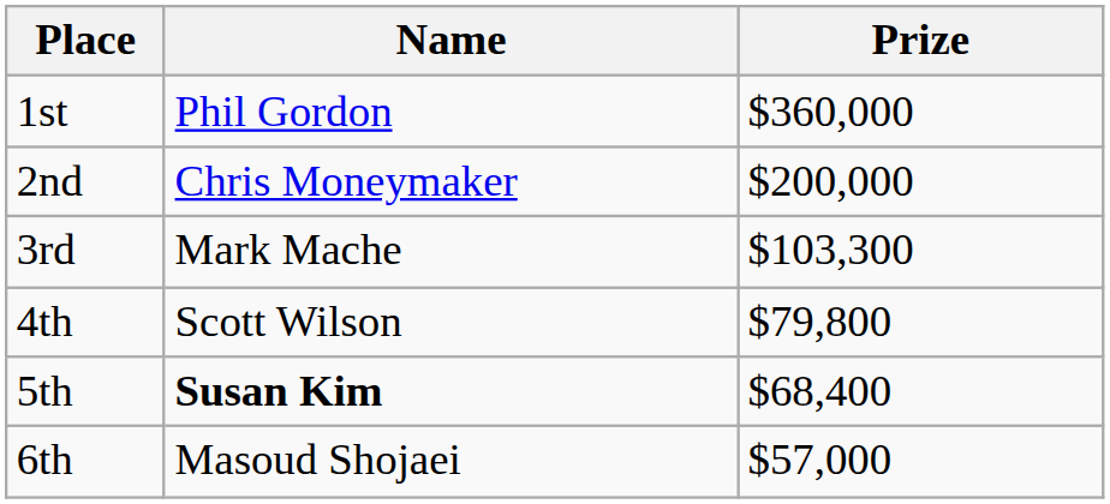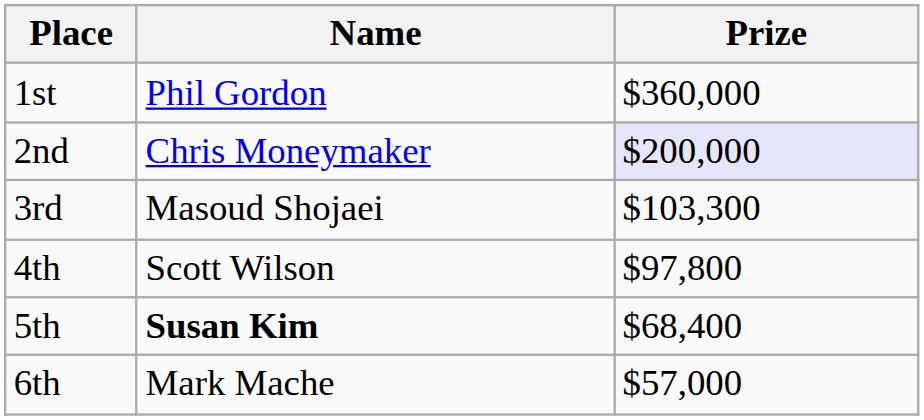2nd | Prize: no background -> lavender background
3rd | Name: Mark Mache -> Masoud Shojaei
4th | Prize: $79,800 -> $97,800
6th | Name: Masoud Shojaei -> Mark Mache
